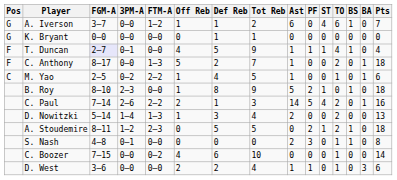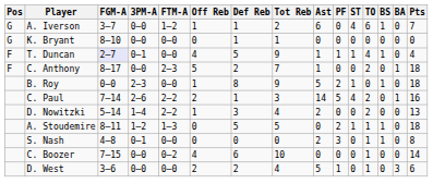K. Bryant | FGM-A: 0–0 -> 8–10
C. Anthony | FTM-A: 1–3 -> 2–3
- row: C | M. Yao | 2–5 | 0–2 | 2–2 | 1 | 4 | 5 | 1 | 0 | 0 | 1 | 0 | 1 | 6
B. Roy | FGM-A: 8–10 -> 0–0
D. Nowitzki | FTM-A: 1–3 -> 2–2
A. Stoudemire | FTM-A: 2–3 -> 1–3
A. Stoudemire | TO: 2 -> 1
D. West | Ast: 1 -> 5
